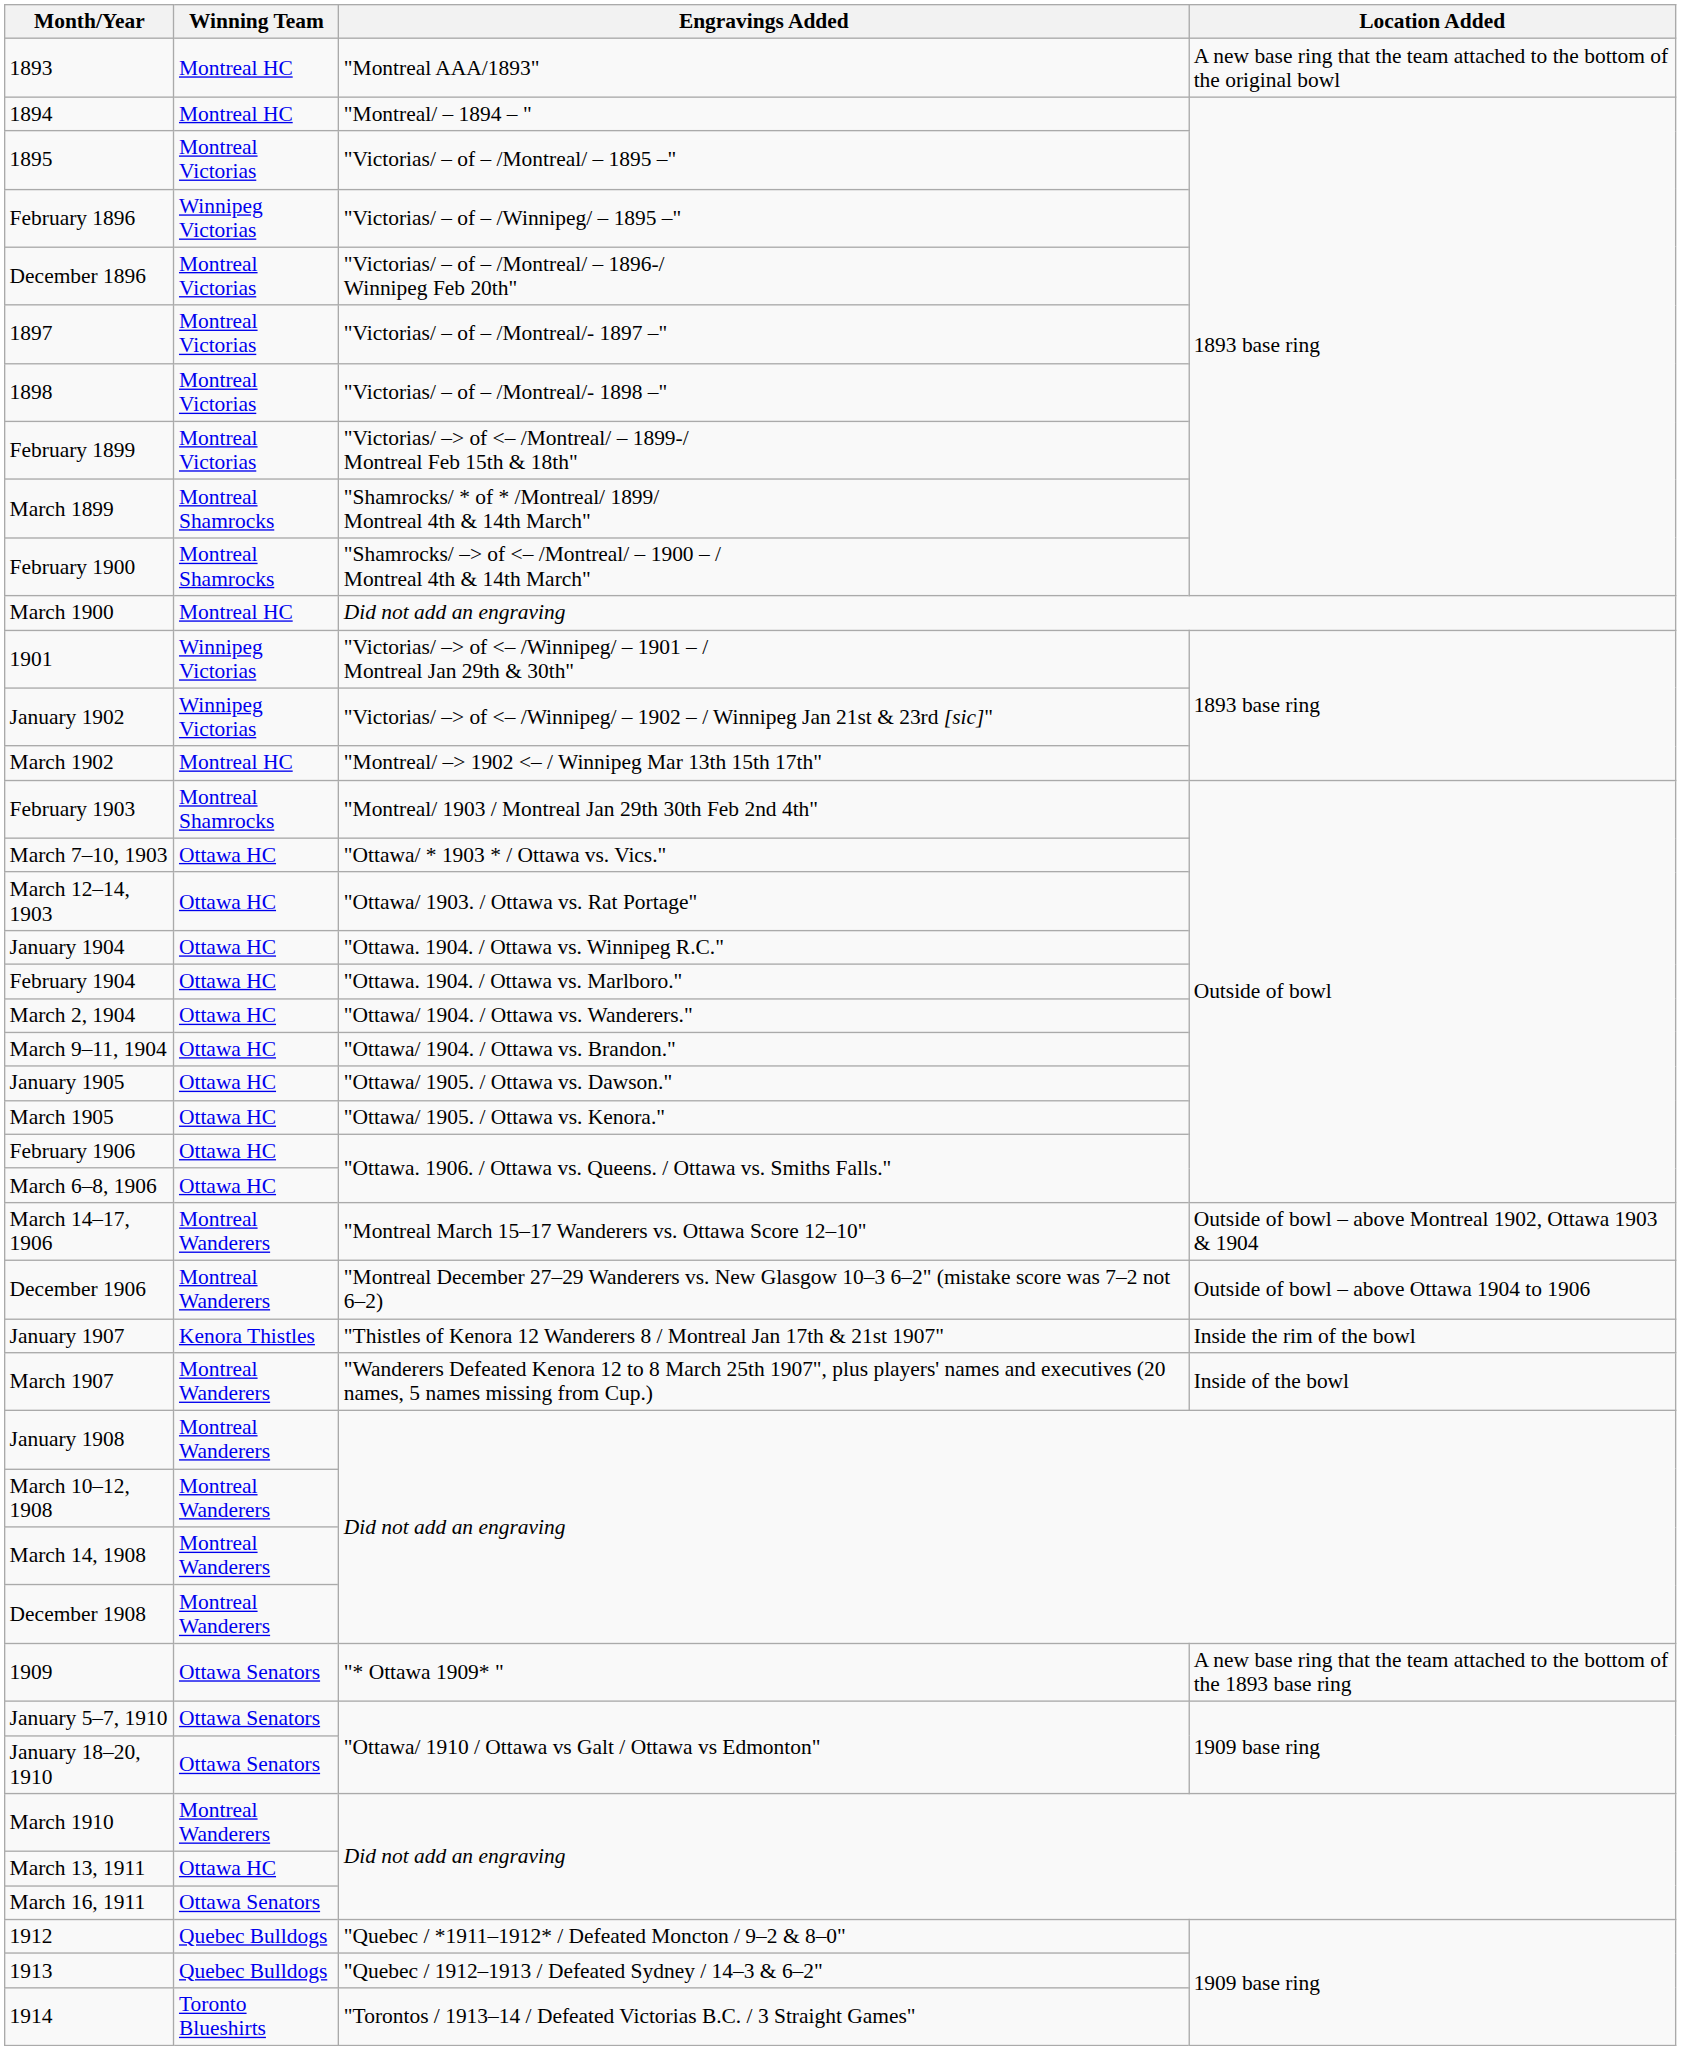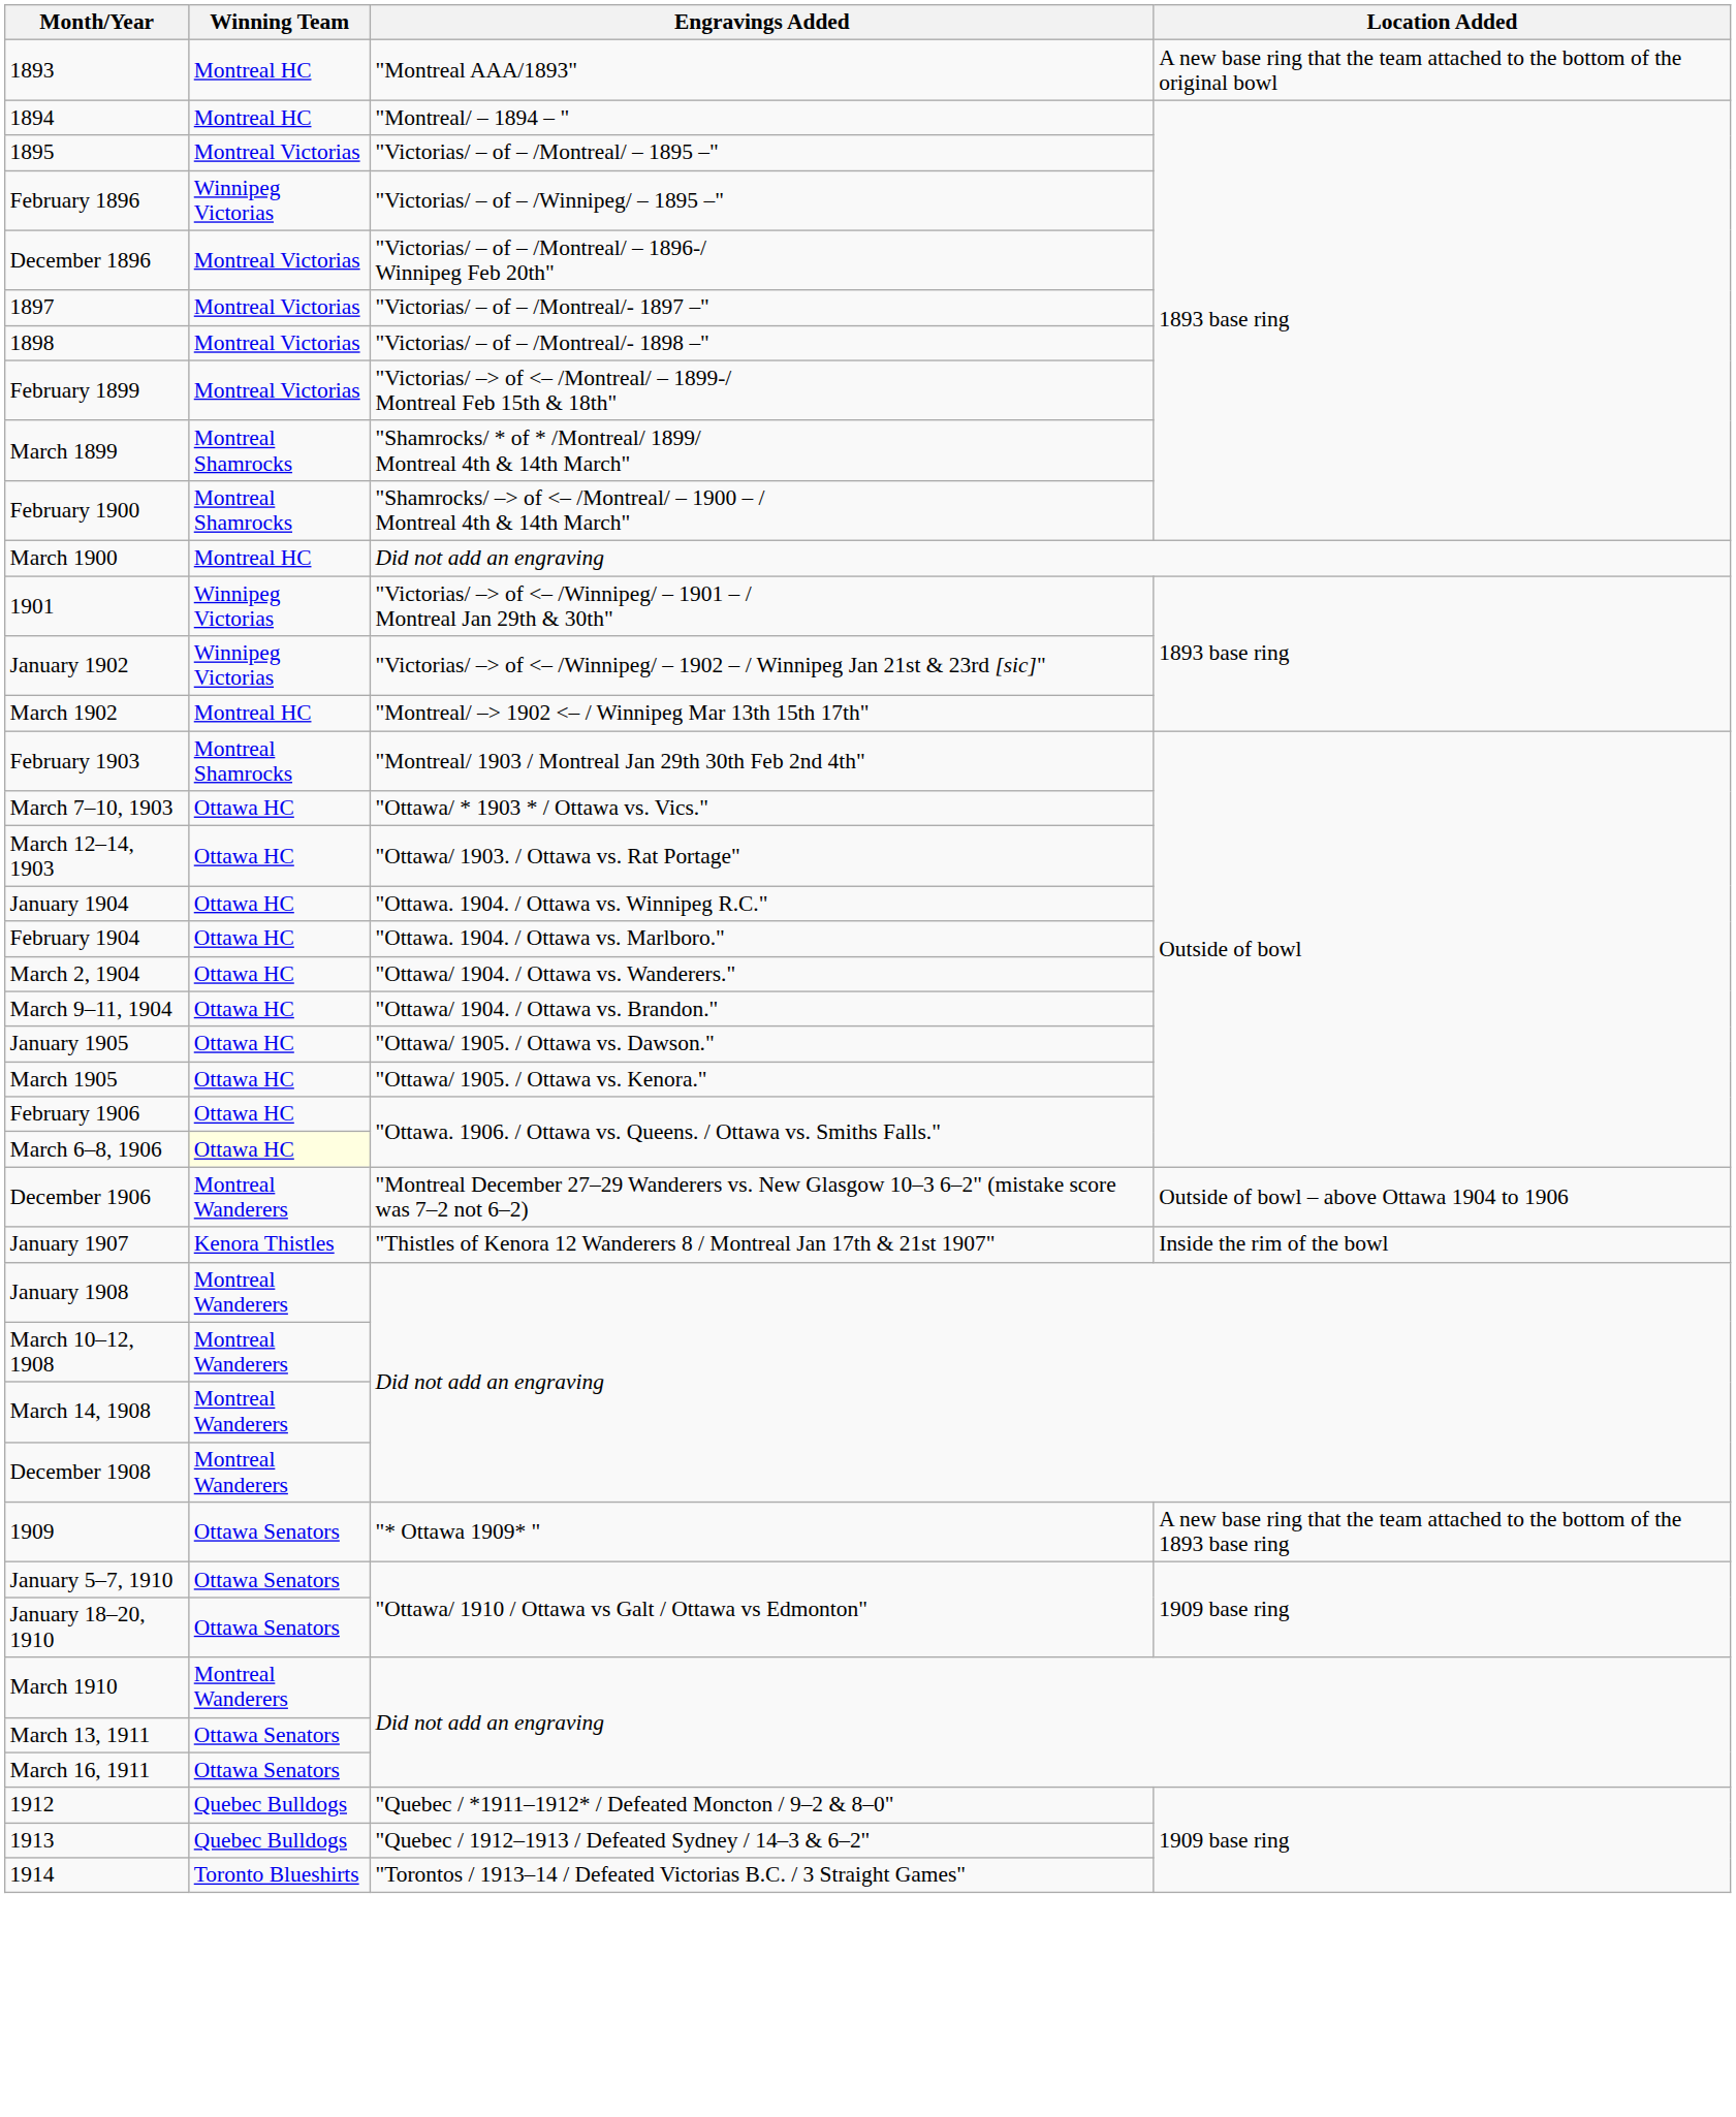March 6–8, 1906 | Winning Team: no background -> lightyellow background
- row: March 14–17, 1906 | Montreal Wanderers | "Montreal March 15–17 Wanderers vs. Ottawa Score 12–10" | Outside of bowl – above Montreal 1902, Ottawa 1903 & 1904
- row: March 1907 | Montreal Wanderers | "Wanderers Defeated Kenora 12 to 8 March 25th 1907", plus players' names and executives (20 names, 5 names missing from Cup.) | Inside of the bowl
March 13, 1911 | Winning Team: Ottawa HC -> Ottawa Senators
